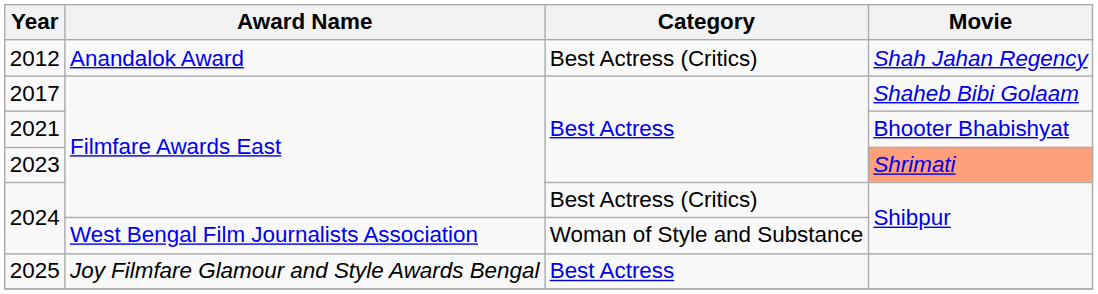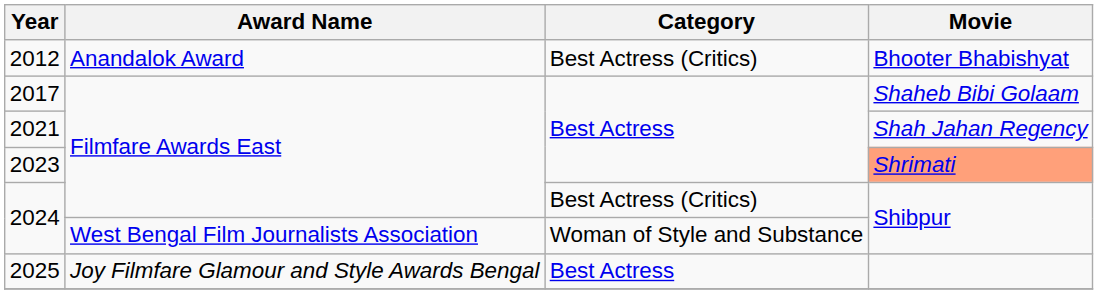2012 | Movie: Shah Jahan Regency -> Bhooter Bhabishyat
2021 | Movie: Bhooter Bhabishyat -> Shah Jahan Regency
